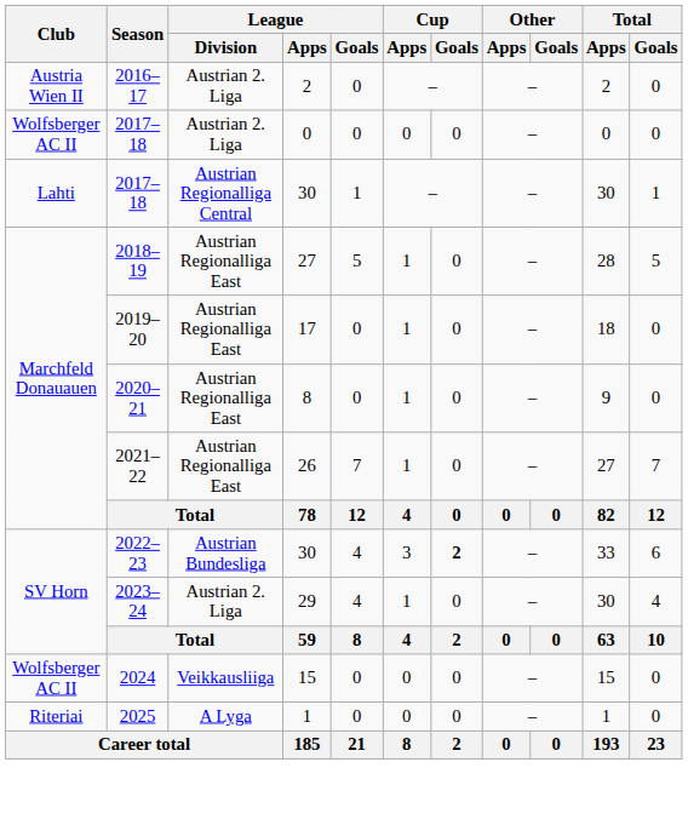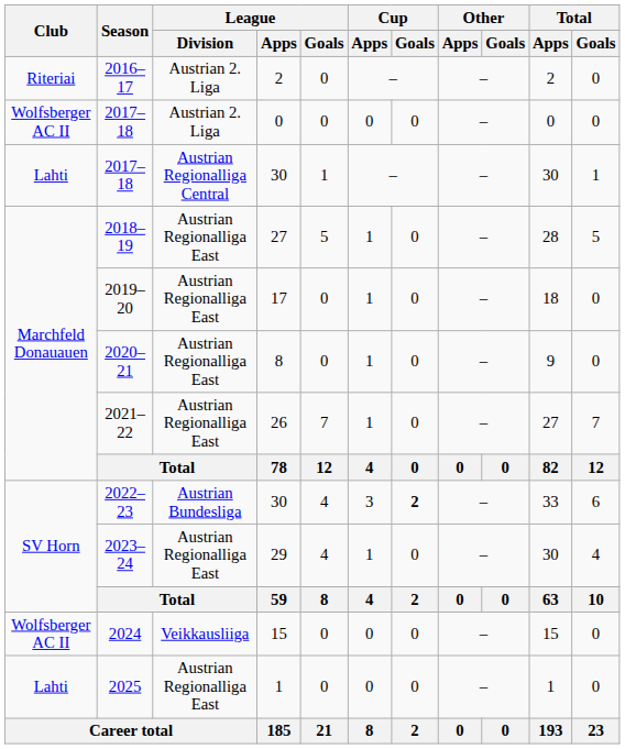2016–17 | Club: Austria Wien II -> Riteriai
2023–24 | League / Division: Austrian 2. Liga -> Austrian Regionalliga East
2025 | Club: Riteriai -> Lahti
2025 | League / Division: A Lyga -> Austrian Regionalliga East
